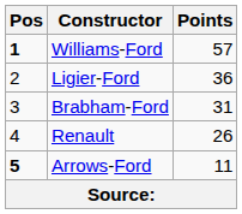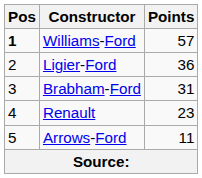Renault | Points: 26 -> 23
Arrows-Ford | Pos: bold -> normal
